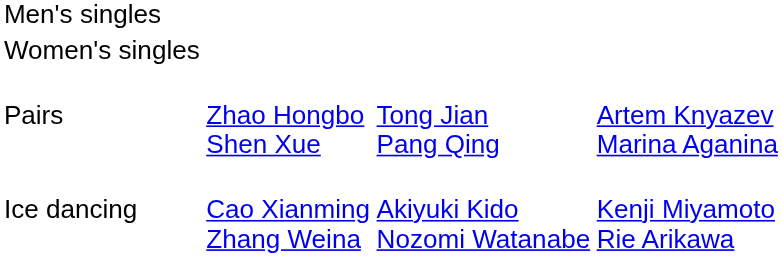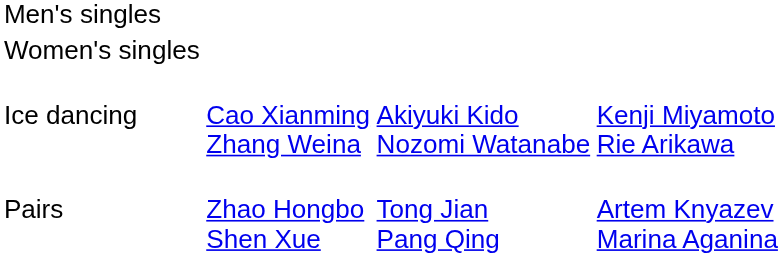rows swapped: Pairs <-> Ice dancing
